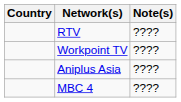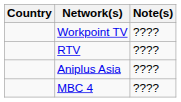rows swapped: RTV <-> Workpoint TV
